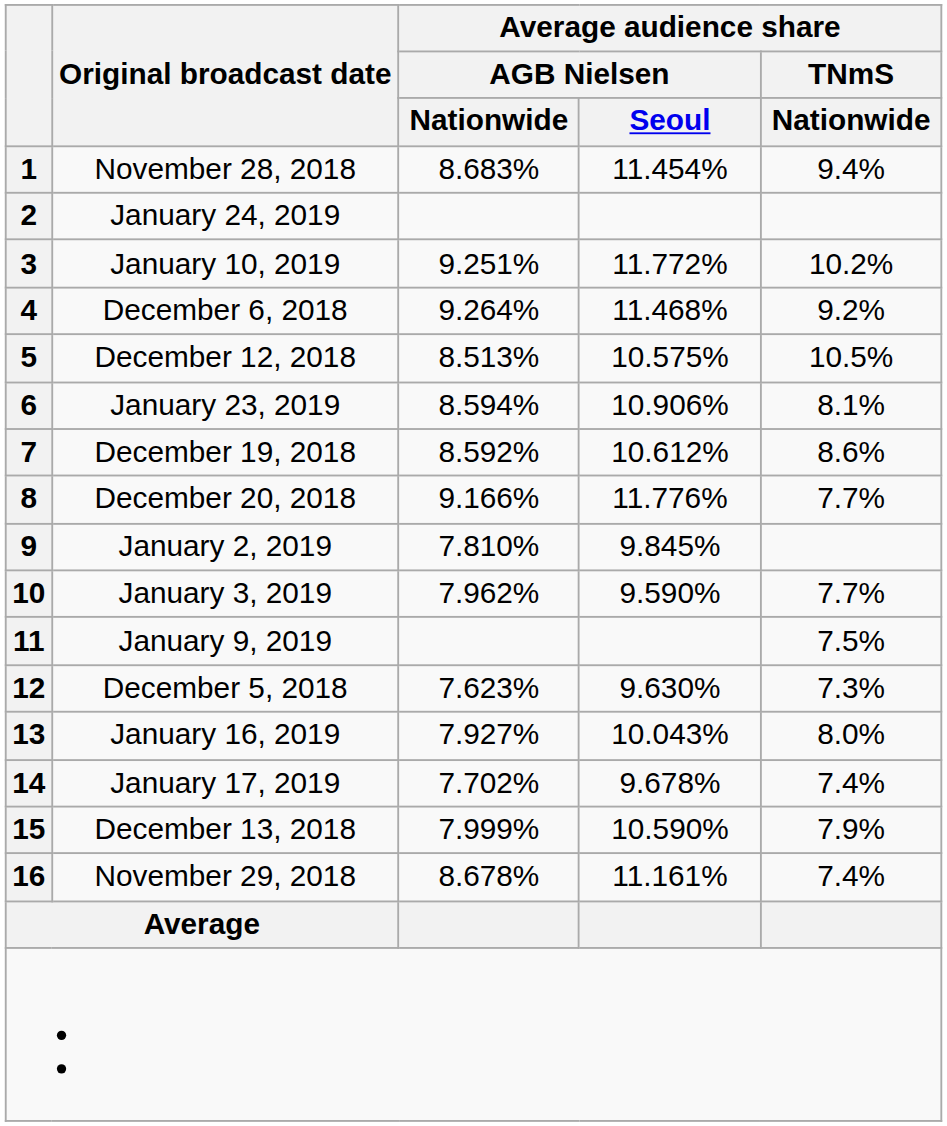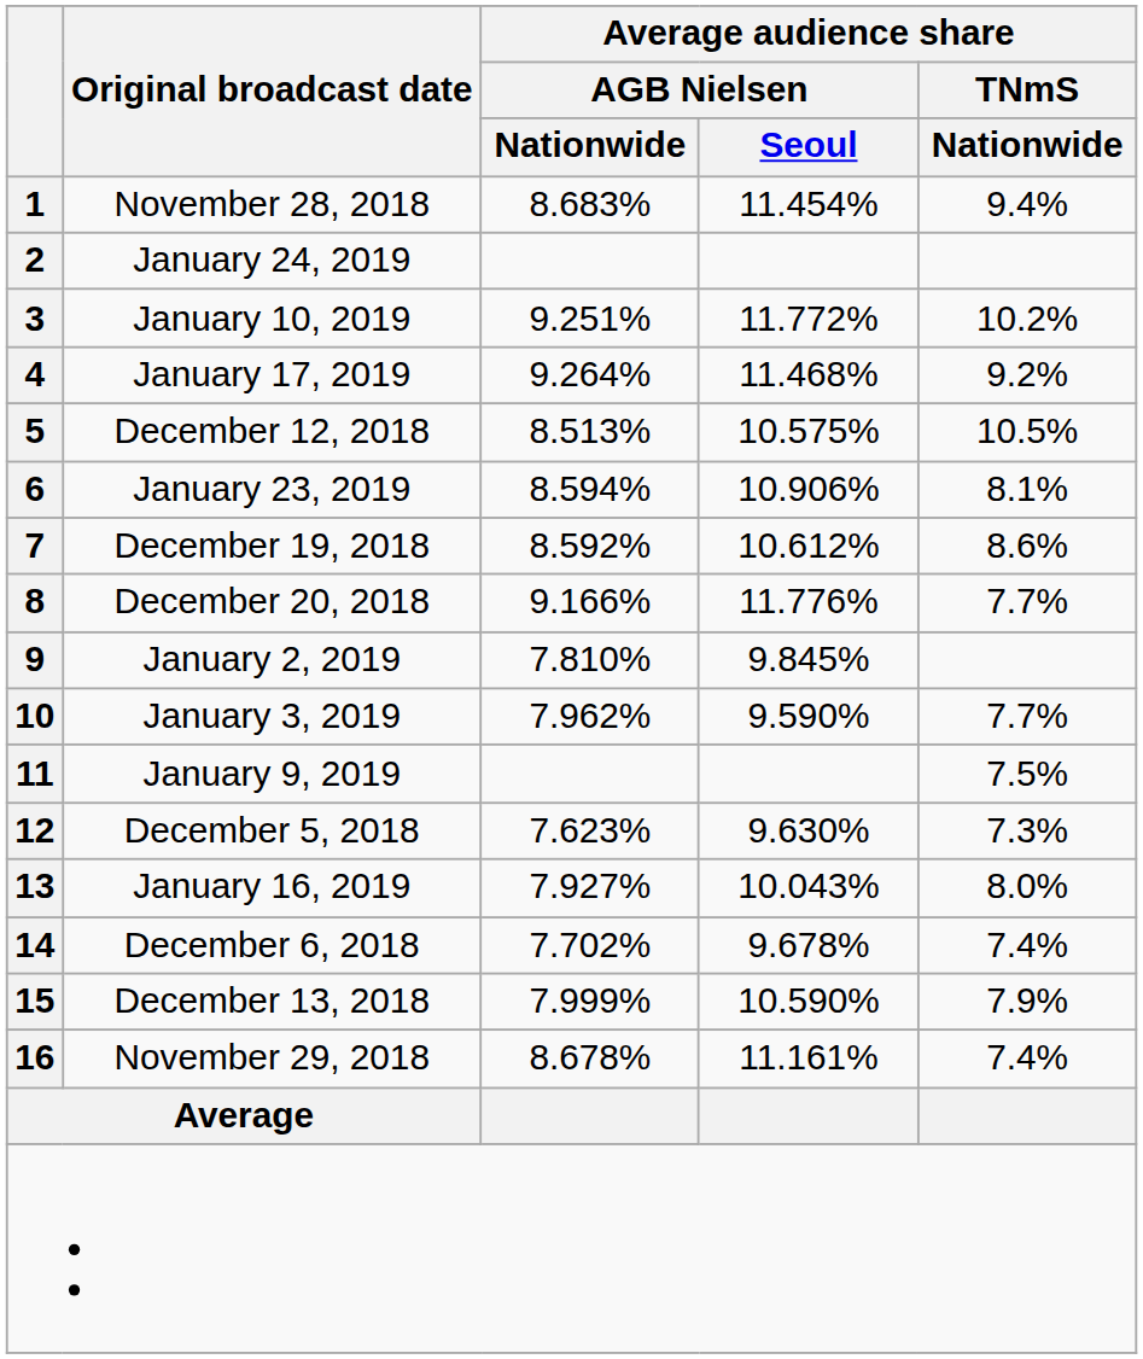4 | Original broadcast date: December 6, 2018 -> January 17, 2019
14 | Original broadcast date: January 17, 2019 -> December 6, 2018
